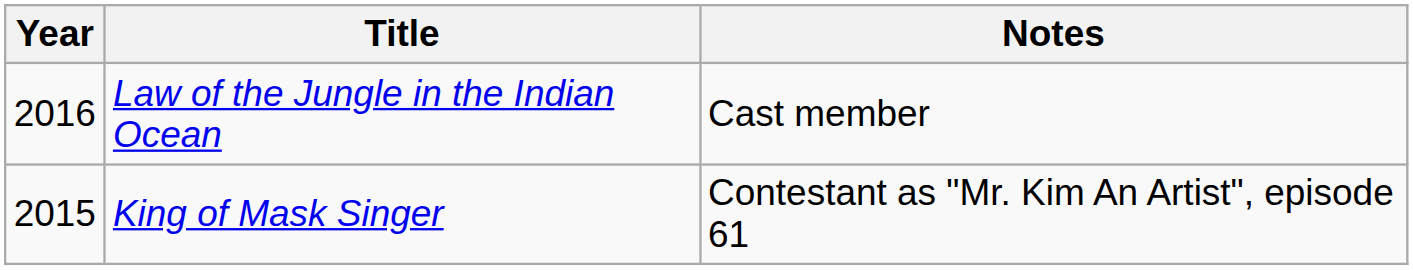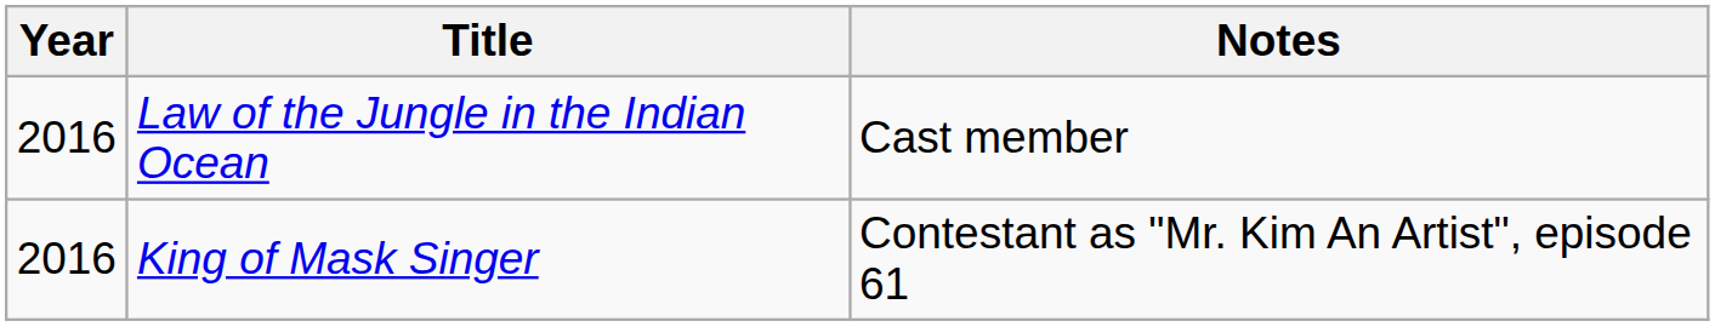King of Mask Singer | Year: 2015 -> 2016
